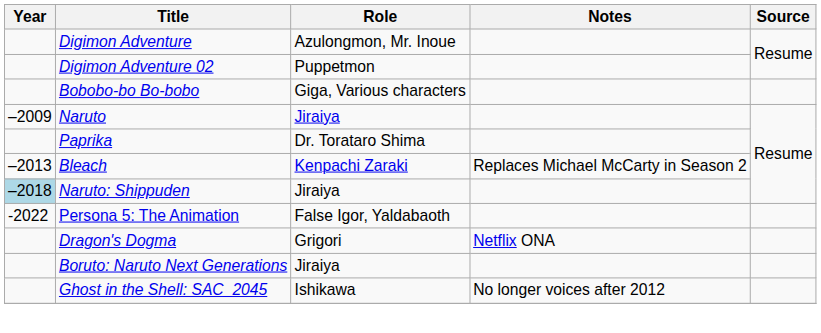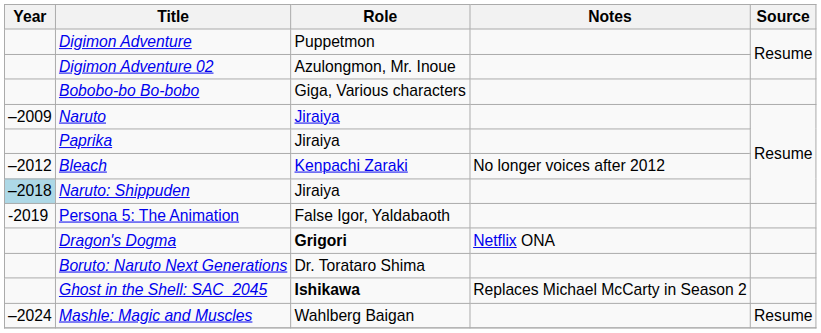Digimon Adventure | Role: Azulongmon, Mr. Inoue -> Puppetmon
Digimon Adventure 02 | Role: Puppetmon -> Azulongmon, Mr. Inoue
Paprika | Role: Dr. Torataro Shima -> Jiraiya
Bleach | Year: –2013 -> –2012
Bleach | Notes: Replaces Michael McCarty in Season 2 -> No longer voices after 2012
Persona 5: The Animation | Year: -2022 -> -2019
Dragon's Dogma | Role: normal -> bold
Boruto: Naruto Next Generations | Role: Jiraiya -> Dr. Torataro Shima
Ghost in the Shell: SAC_2045 | Role: normal -> bold
Ghost in the Shell: SAC_2045 | Notes: No longer voices after 2012 -> Replaces Michael McCarty in Season 2
+ row: –2024 | Mashle: Magic and Muscles | Wahlberg Baigan | Resume
